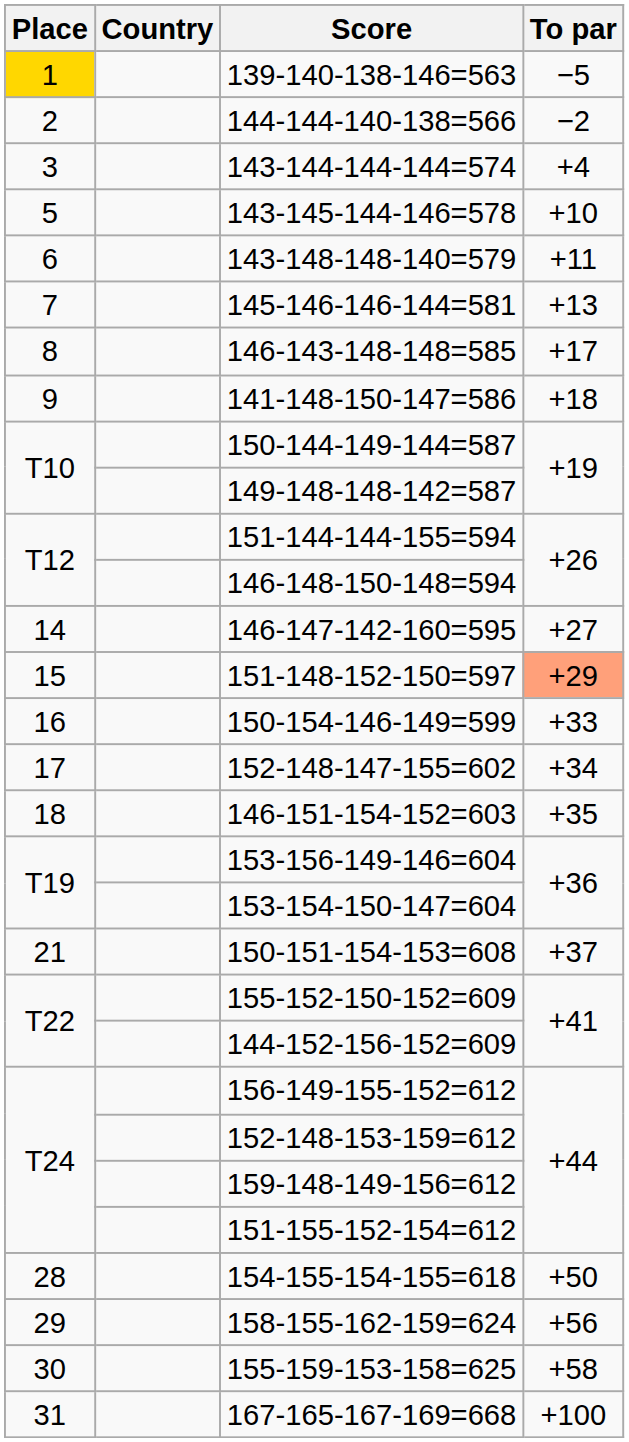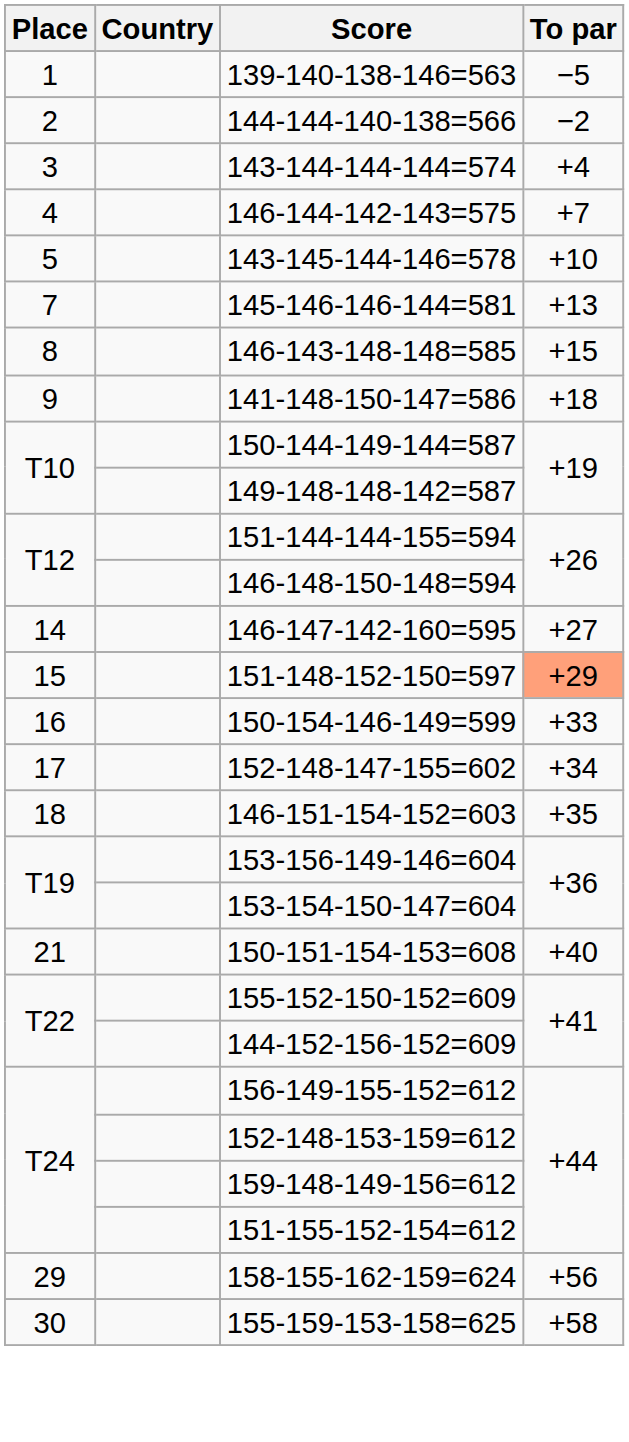139-140-138-146=563 | Place: gold background -> no background
+ row: 4 | 146-144-142-143=575 | +7
- row: 6 | 143-148-148-140=579 | +11
146-143-148-148=585 | To par: +17 -> +15
150-151-154-153=608 | To par: +37 -> +40
- row: 28 | 154-155-154-155=618 | +50
- row: 31 | 167-165-167-169=668 | +100
